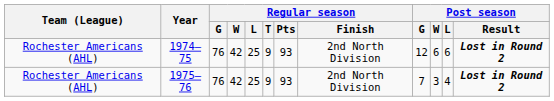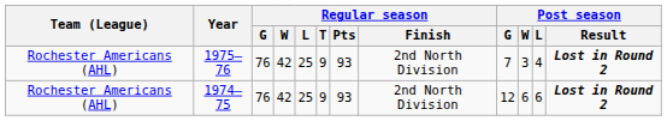rows swapped: 1974–75 <-> 1975–76
